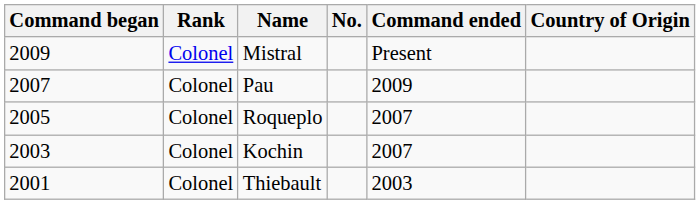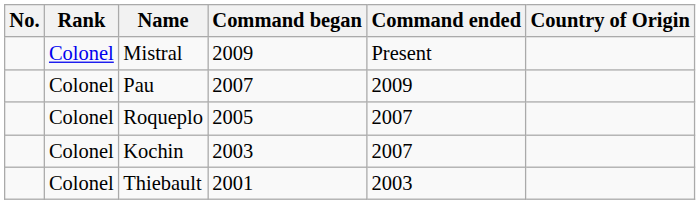columns swapped: No. <-> Command began
